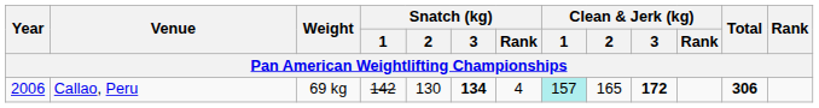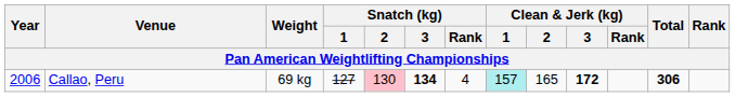Callao, Peru | Snatch (kg) / 1: 142 -> 127
Callao, Peru | Snatch (kg) / 2: no background -> pink background
